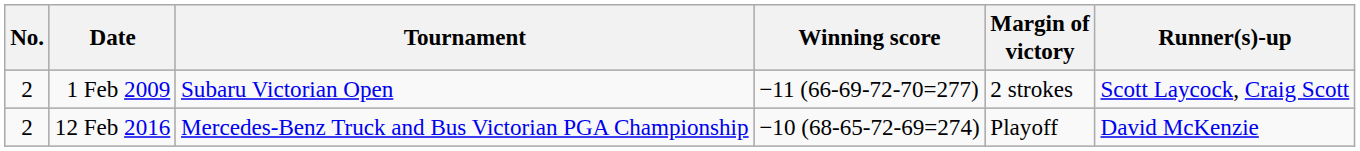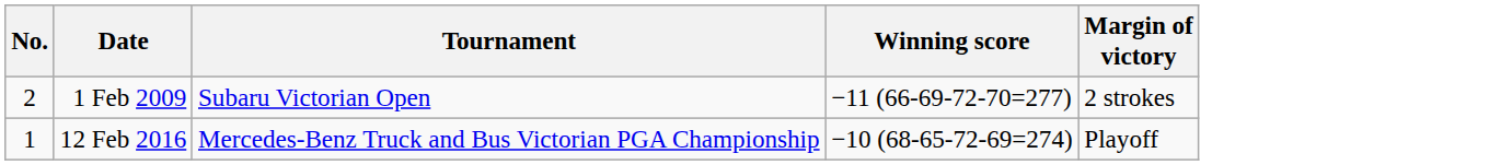- column: Runner(s)-up | Scott Laycock, Craig Scott | David McKenzie
12 Feb 2016 | No.: 2 -> 1
